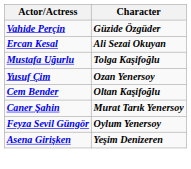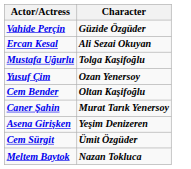- row: Feyza Sevil Güngör | Oylum Yenersoy
+ row: Cem Sürgit | Ümit Özgüder
+ row: Meltem Baytok | Nazan Tokluca
